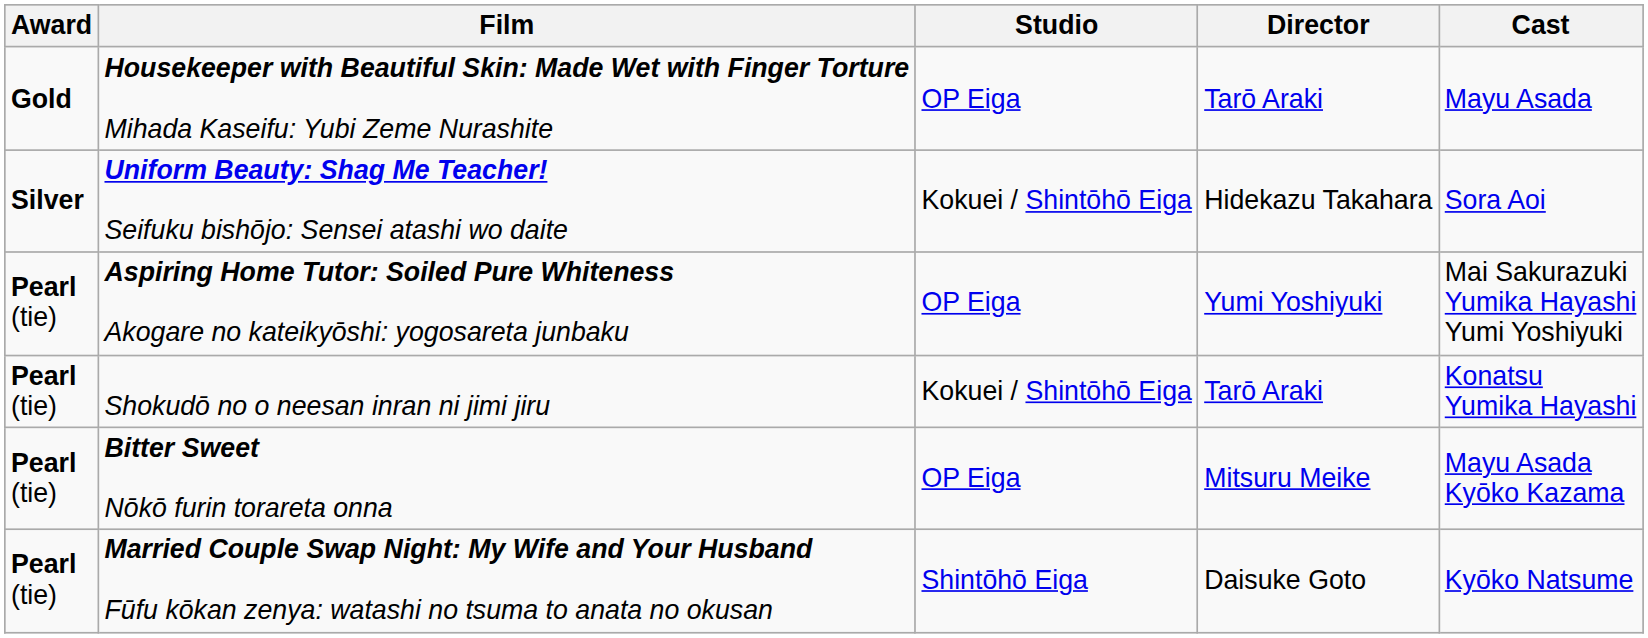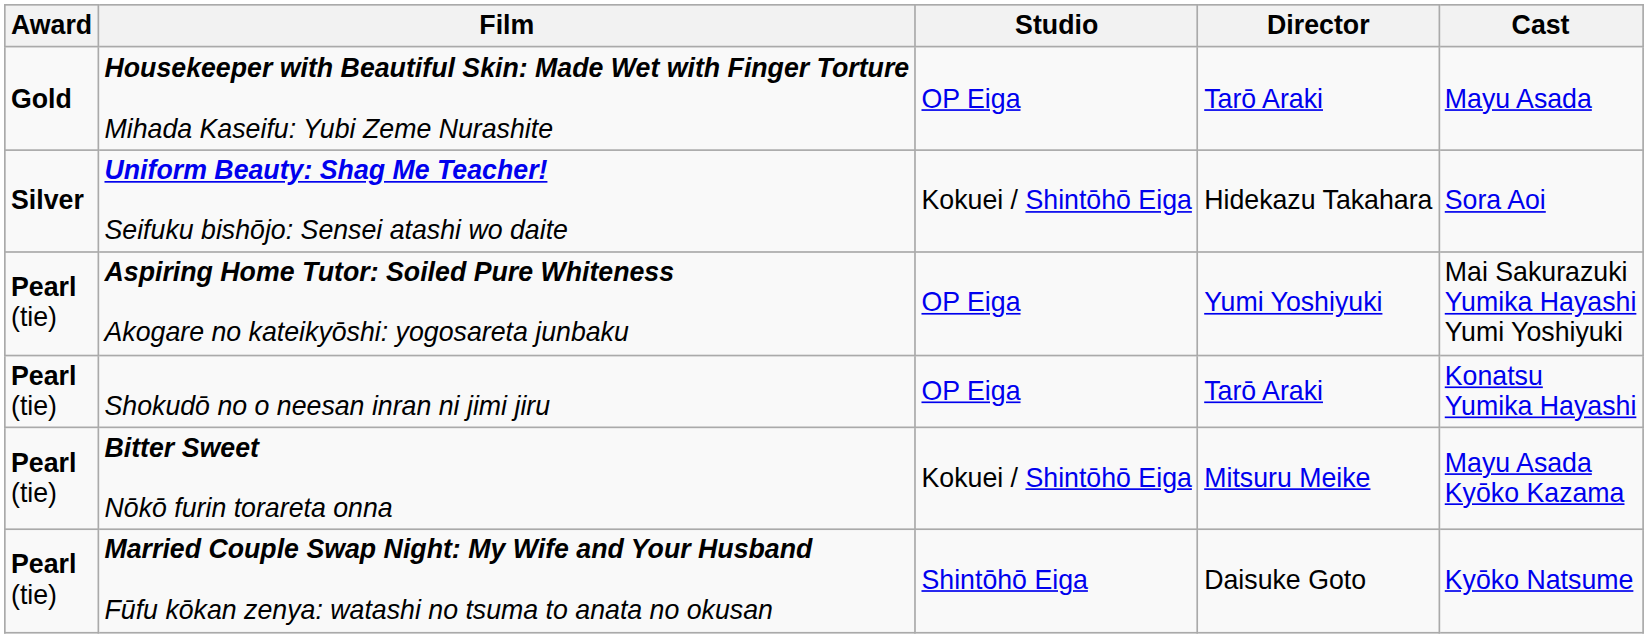Shokudō no o neesan inran ni jimi jiru | Studio: Kokuei / Shintōhō Eiga -> OP Eiga
Bitter Sweet Nōkō furin torareta onna | Studio: OP Eiga -> Kokuei / Shintōhō Eiga
